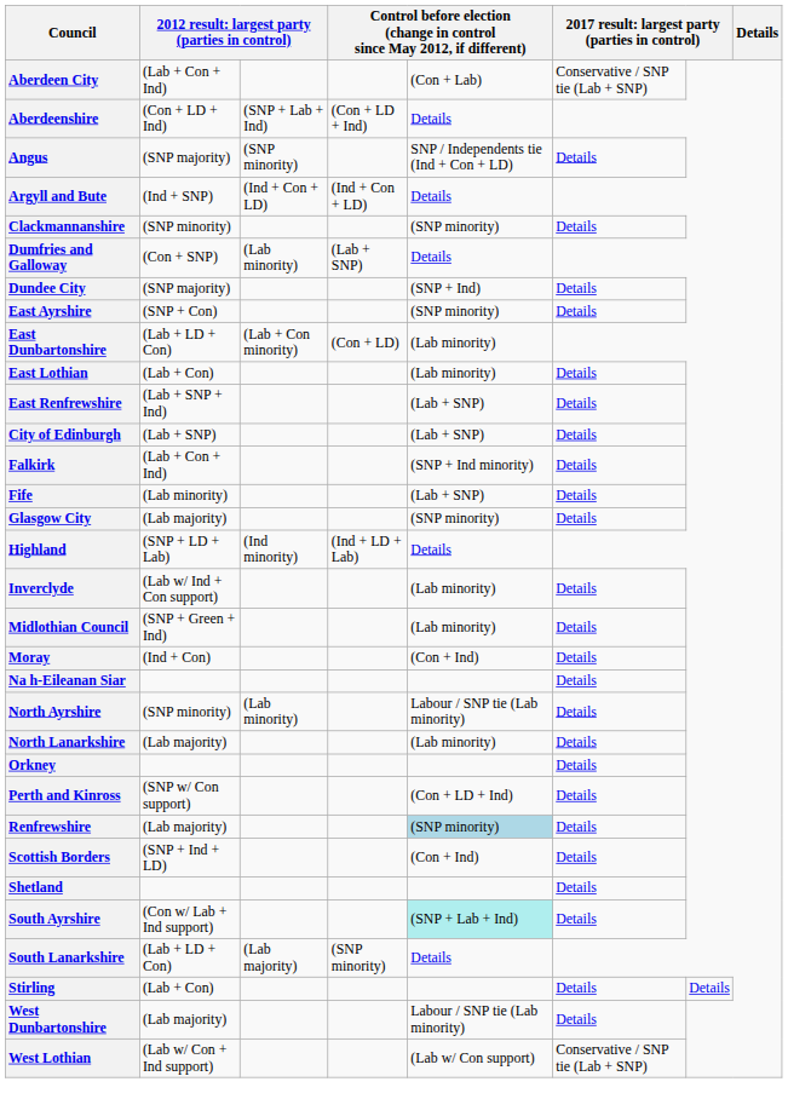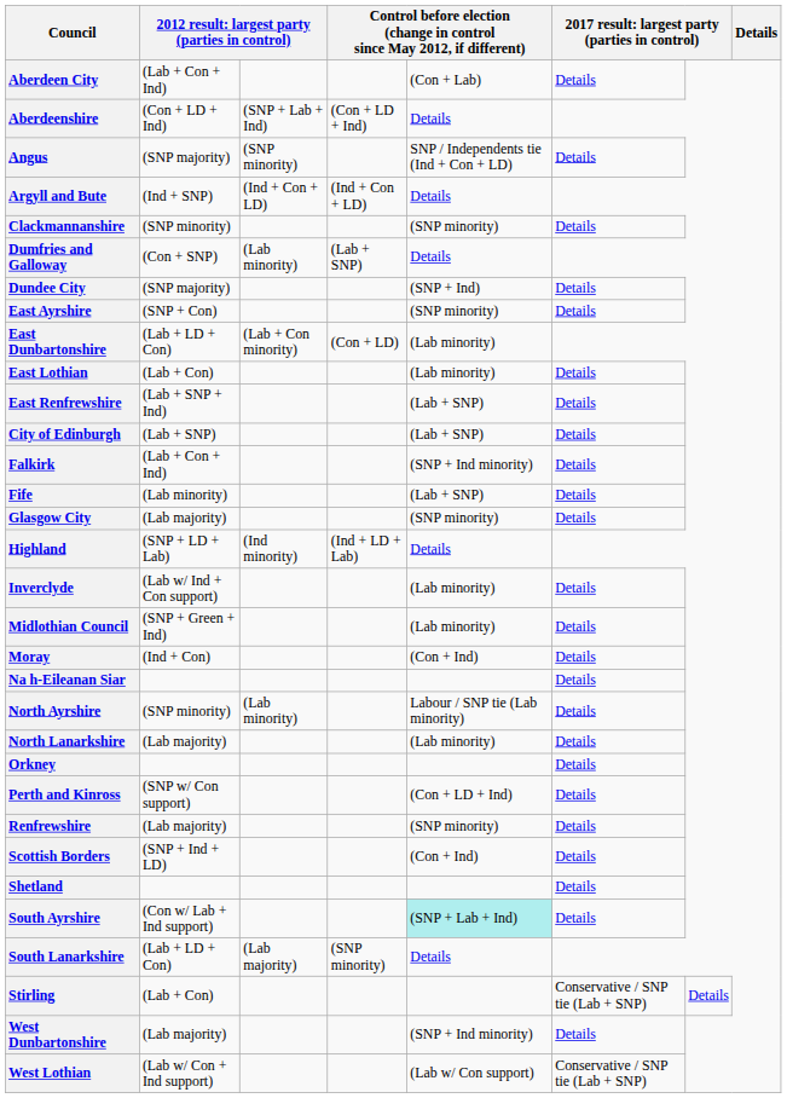Aberdeen City | column 6: Conservative / SNP tie (Lab + SNP) -> Details
Renfrewshire | column 5: lightblue background -> no background
Stirling | column 6: Details -> Conservative / SNP tie (Lab + SNP)
West Dunbartonshire | column 5: Labour / SNP tie (Lab minority) -> (SNP + Ind minority)
